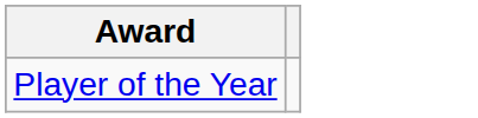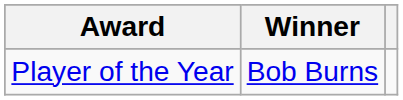+ column: Winner | Bob Burns
